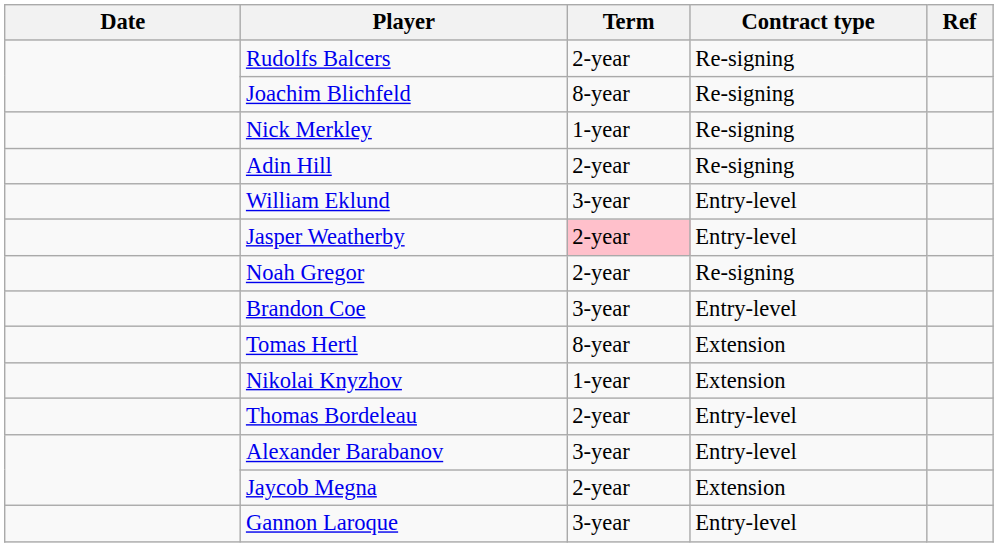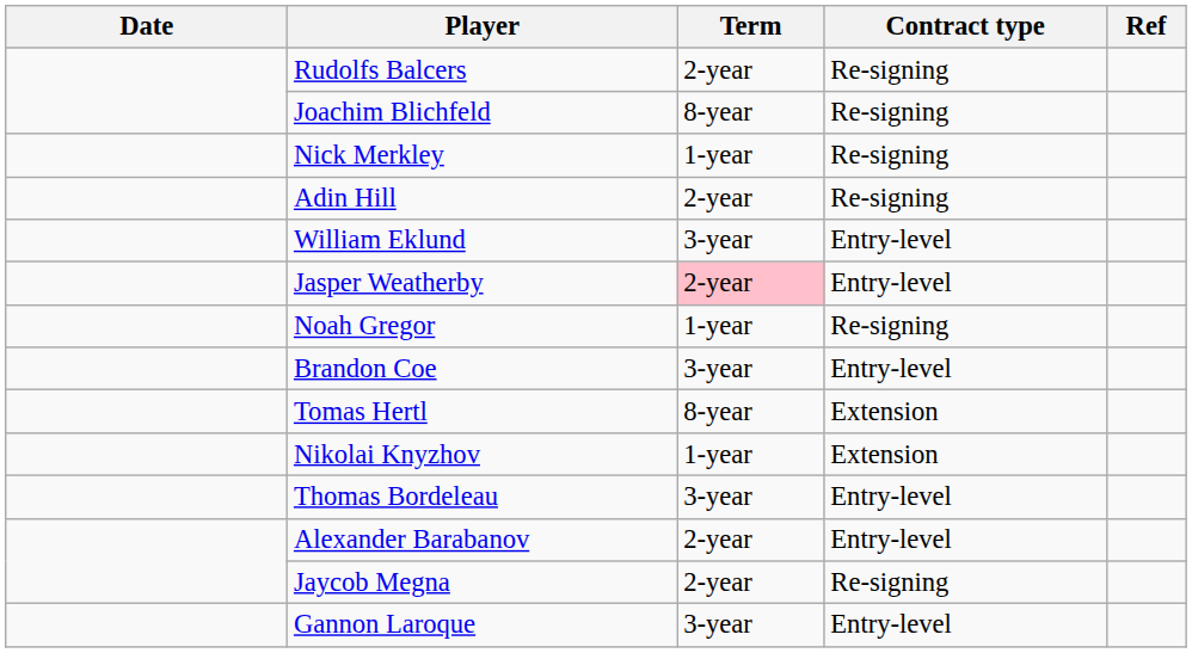Noah Gregor | Term: 2-year -> 1-year
Thomas Bordeleau | Term: 2-year -> 3-year
Alexander Barabanov | Term: 3-year -> 2-year
Jaycob Megna | Contract type: Extension -> Re-signing
